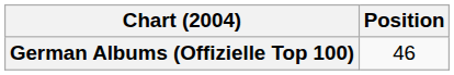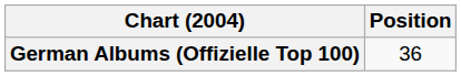German Albums (Offizielle Top 100) | Position: 46 -> 36
